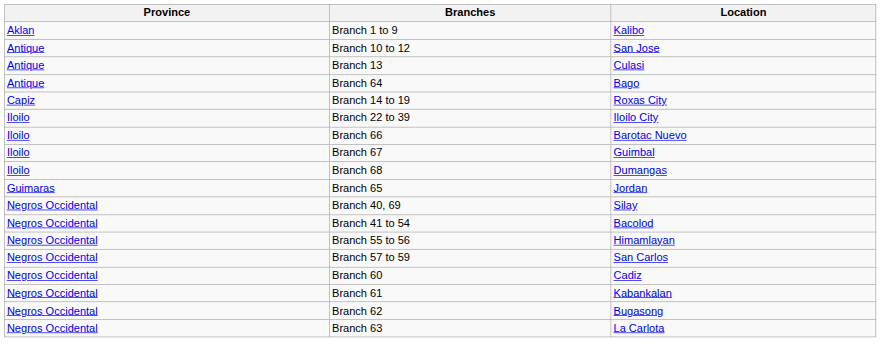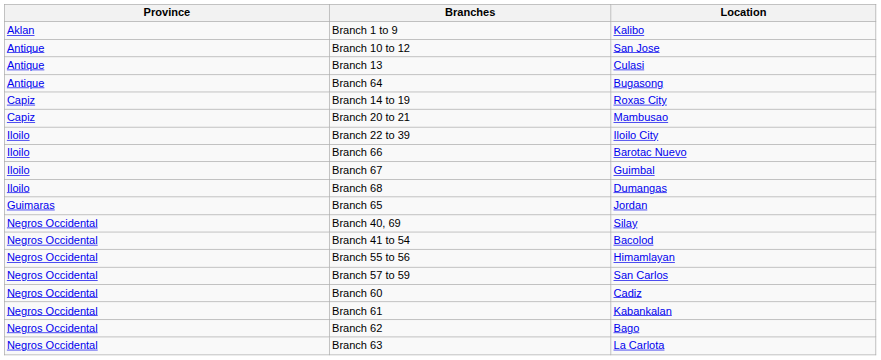Branch 64 | Location: Bago -> Bugasong
+ row: Capiz | Branch 20 to 21 | Mambusao
Branch 62 | Location: Bugasong -> Bago
